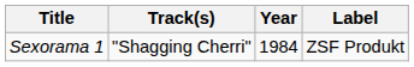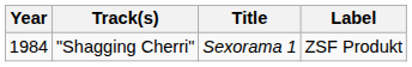columns swapped: Year <-> Title
